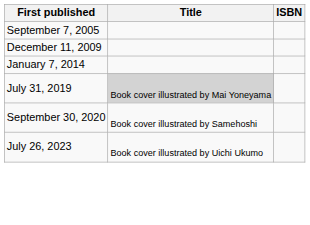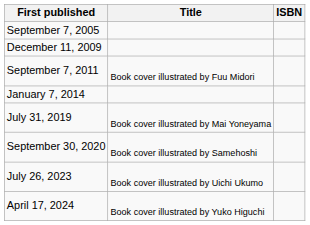+ row: September 7, 2011 | Book cover illustrated by Fuu Midori
July 31, 2019 | Title: lightgrey background -> no background
+ row: April 17, 2024 | Book cover illustrated by Yuko Higuchi
